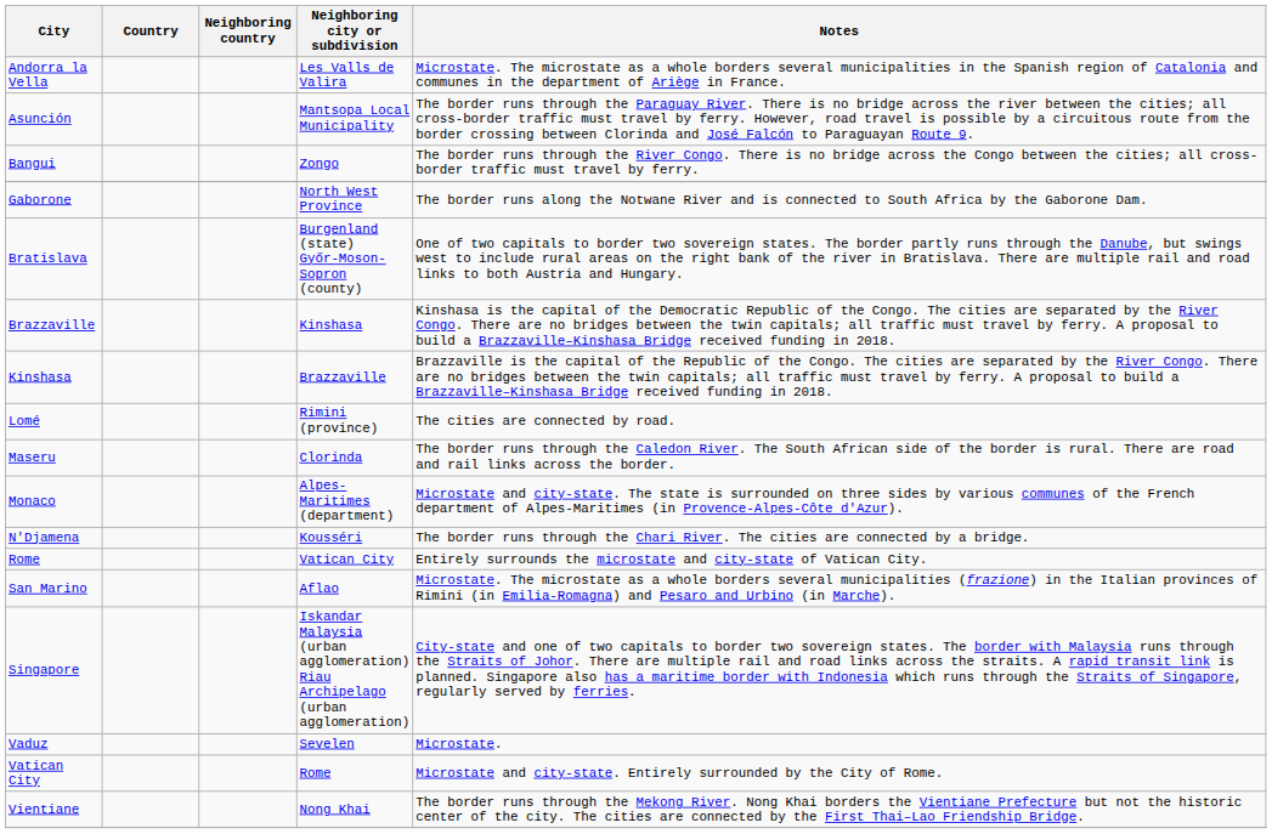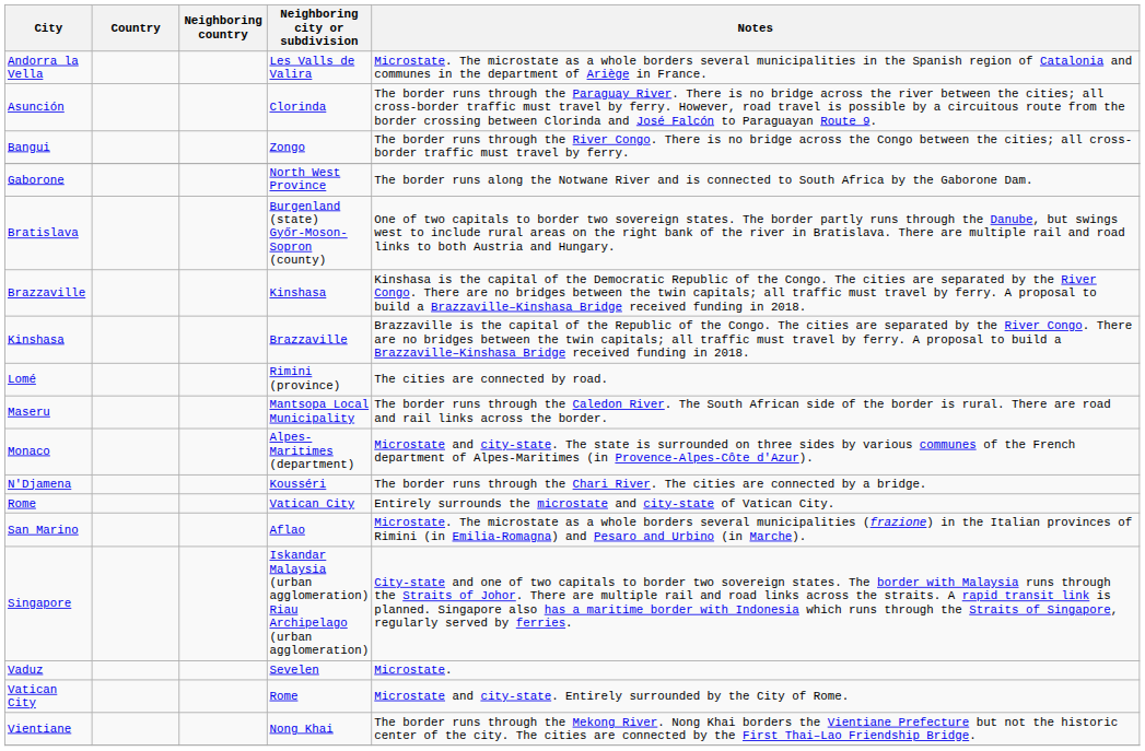Asunción | Neighboring city or subdivision: Mantsopa Local Municipality -> Clorinda
Maseru | Neighboring city or subdivision: Clorinda -> Mantsopa Local Municipality
